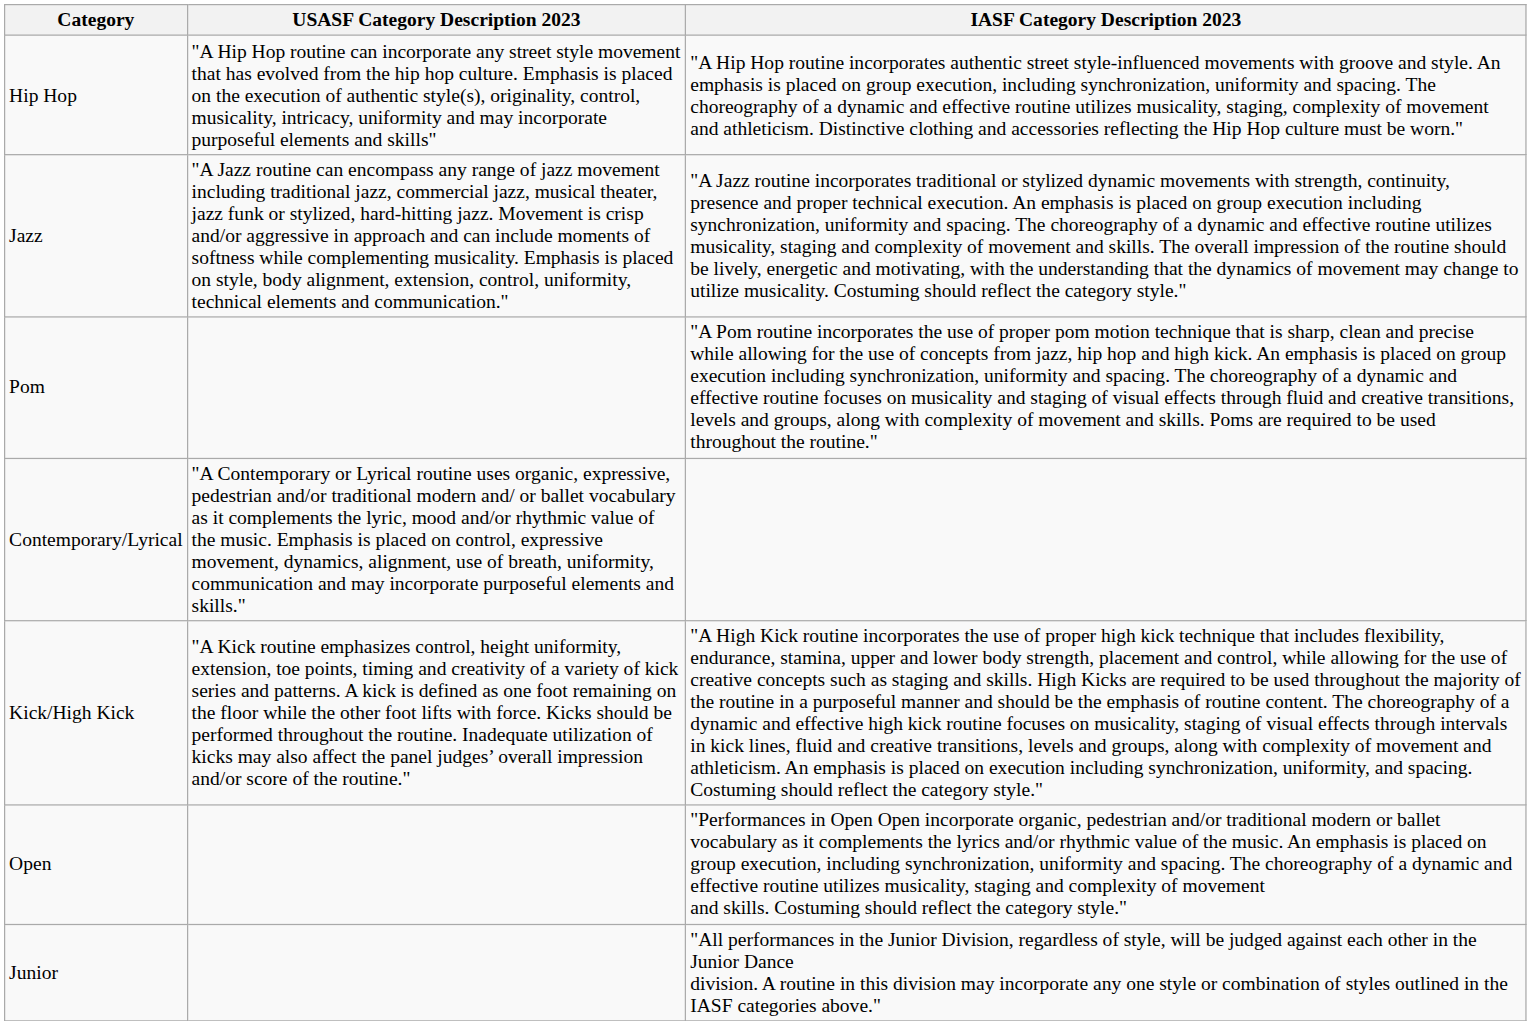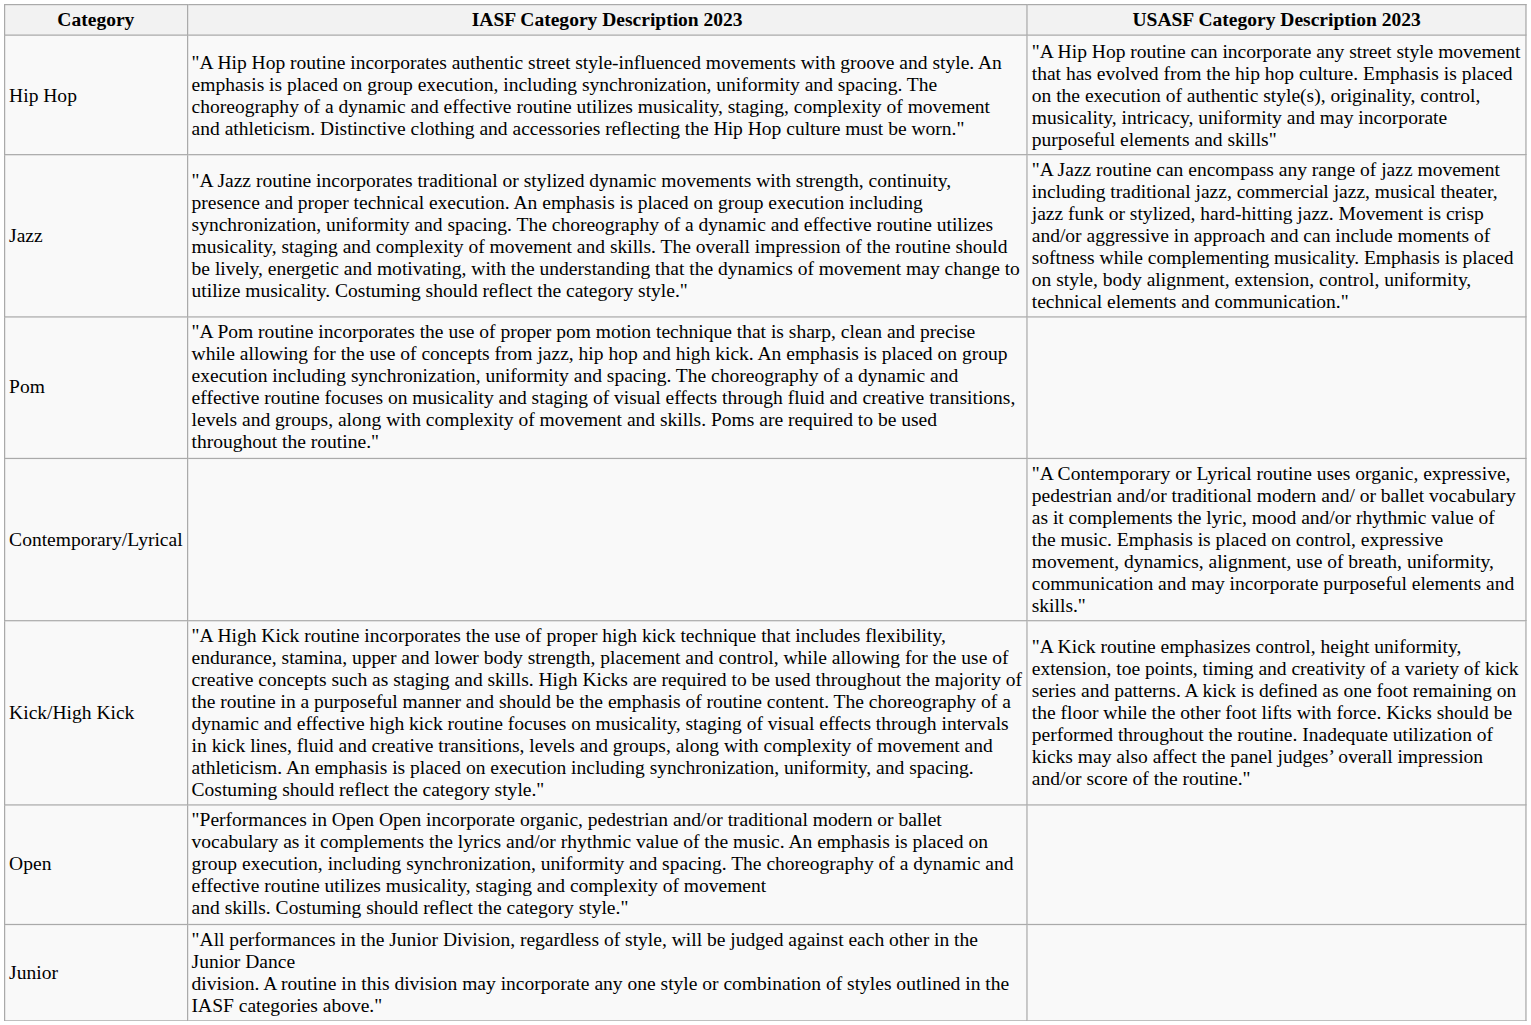columns swapped: USASF Category Description 2023 <-> IASF Category Description 2023
